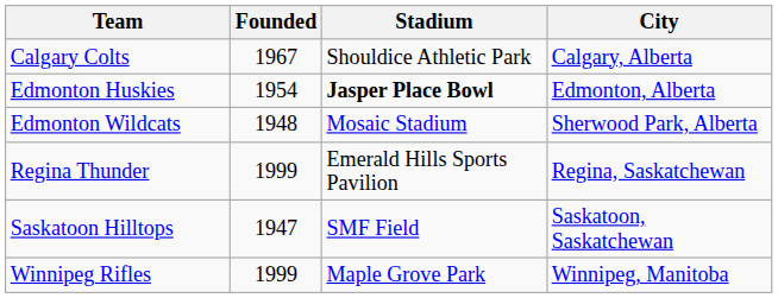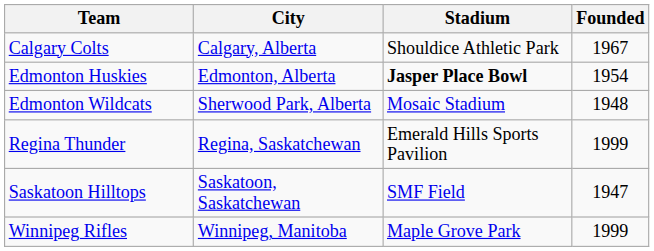columns swapped: City <-> Founded
